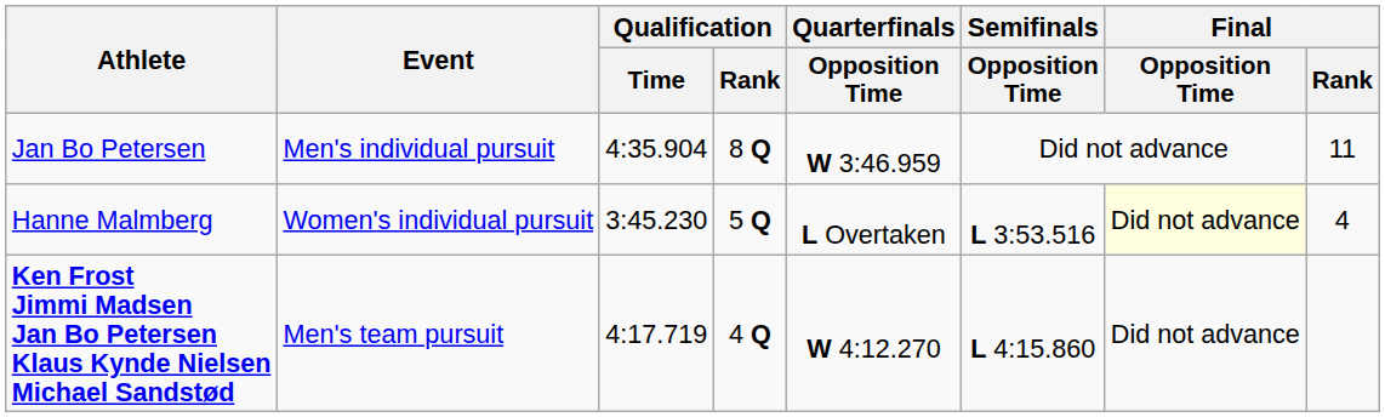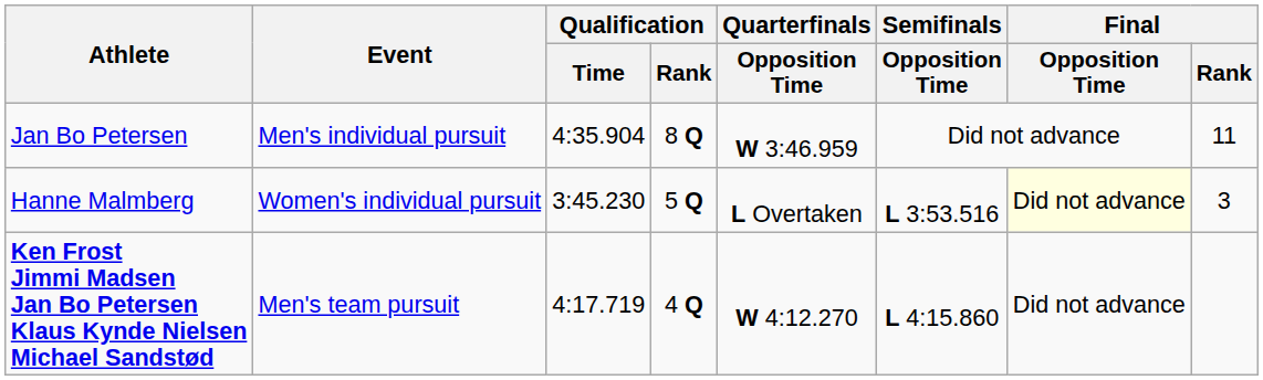Hanne Malmberg | Final / Rank: 4 -> 3
